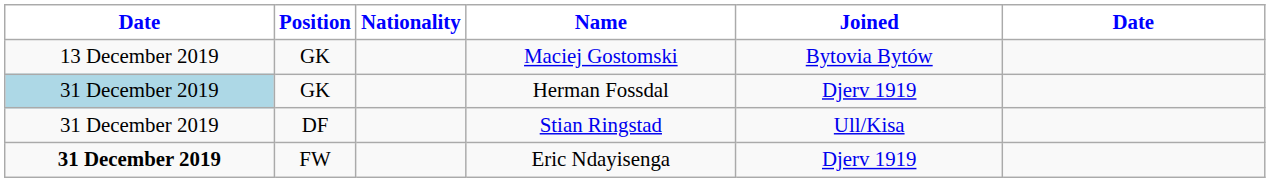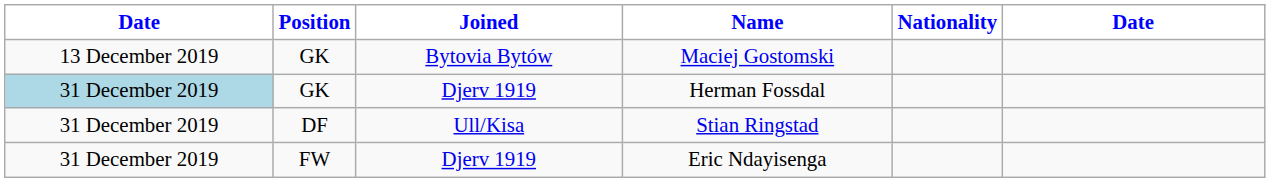columns swapped: Nationality <-> Joined
Eric Ndayisenga | column 1: bold -> normal
